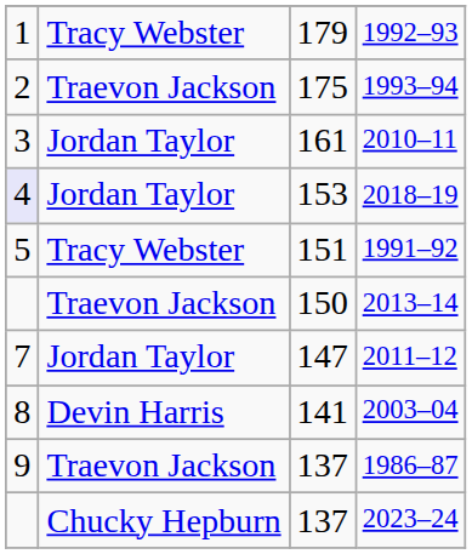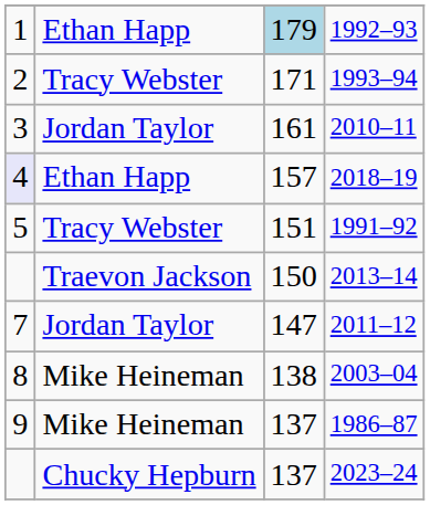1992–93 | column 2: Tracy Webster -> Ethan Happ
1992–93 | column 3: no background -> lightblue background
1993–94 | column 2: Traevon Jackson -> Tracy Webster
1993–94 | column 3: 175 -> 171
2018–19 | column 2: Jordan Taylor -> Ethan Happ
2018–19 | column 3: 153 -> 157
2003–04 | column 2: Devin Harris -> Mike Heineman
2003–04 | column 3: 141 -> 138
1986–87 | column 2: Traevon Jackson -> Mike Heineman
